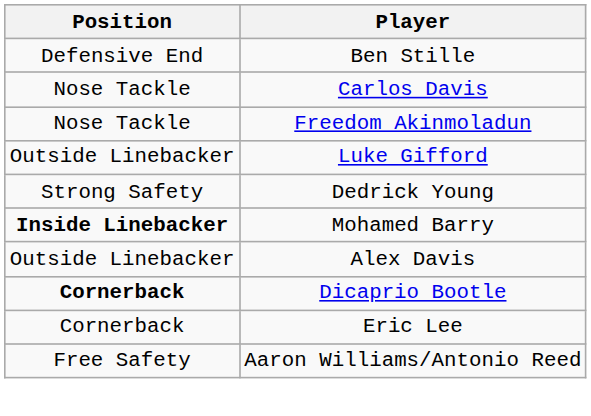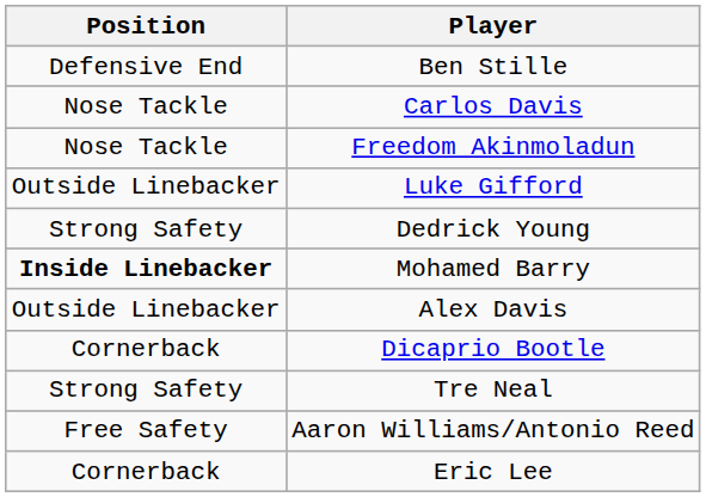Dicaprio Bootle | Position: bold -> normal
+ row: Strong Safety | Tre Neal
rows swapped: Aaron Williams/Antonio Reed <-> Eric Lee
